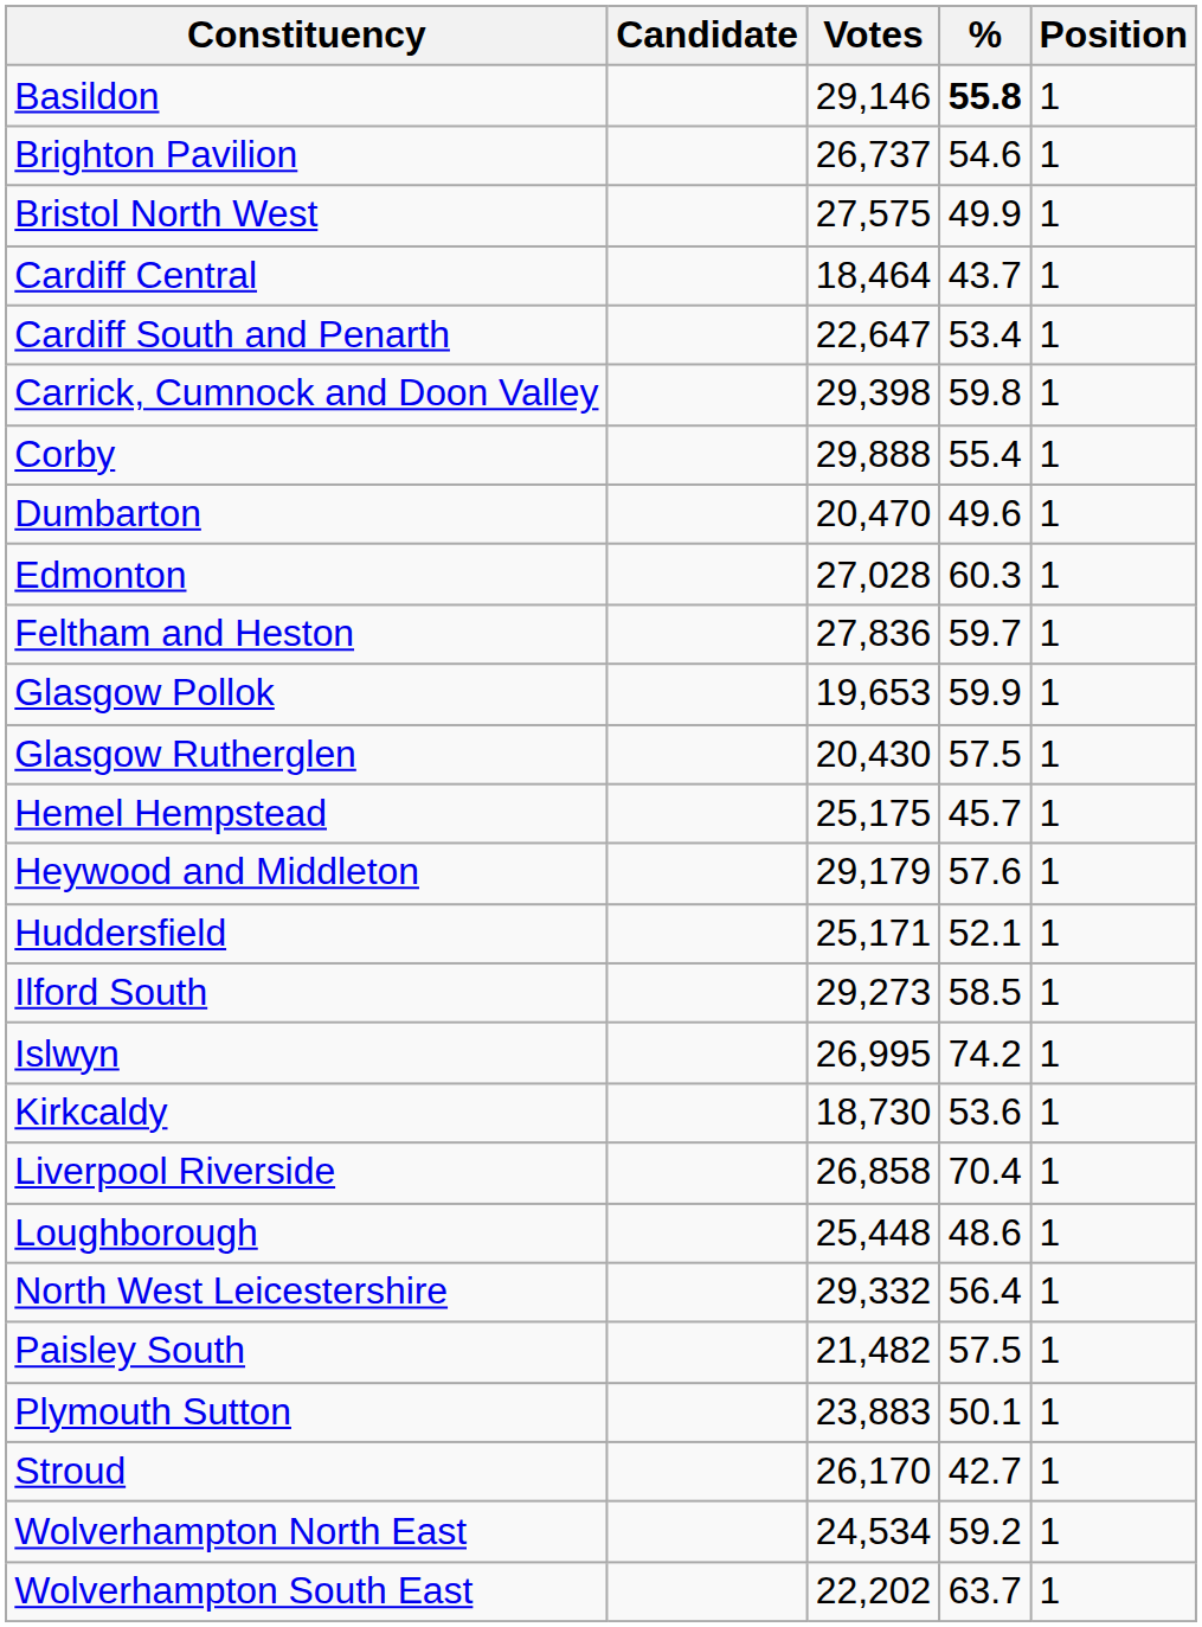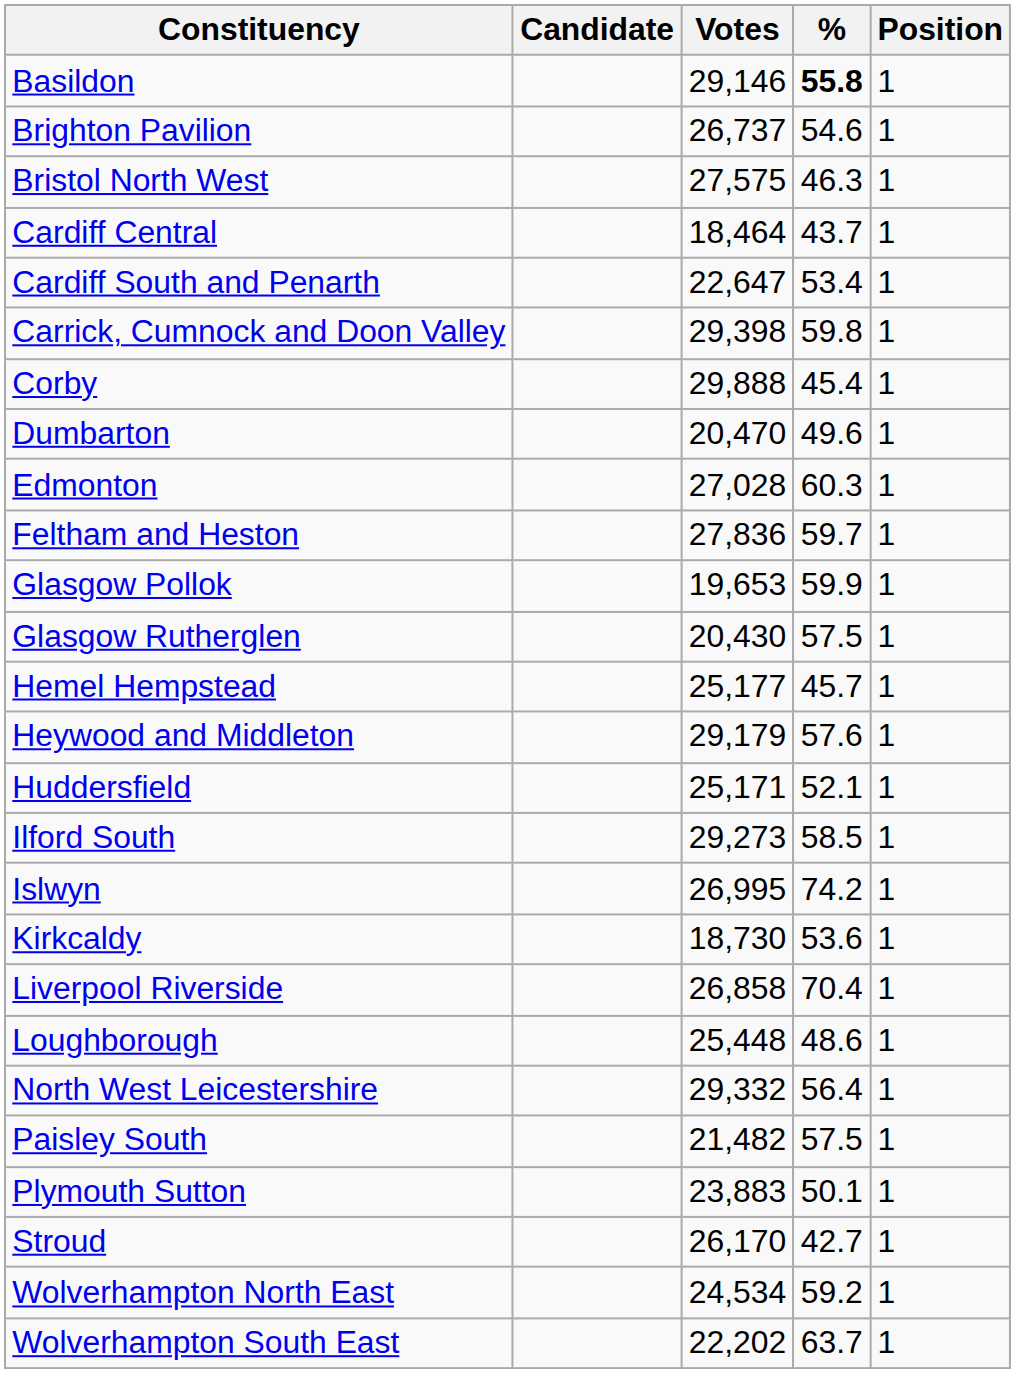Bristol North West | %: 49.9 -> 46.3
Corby | %: 55.4 -> 45.4
Hemel Hempstead | Votes: 25,175 -> 25,177
